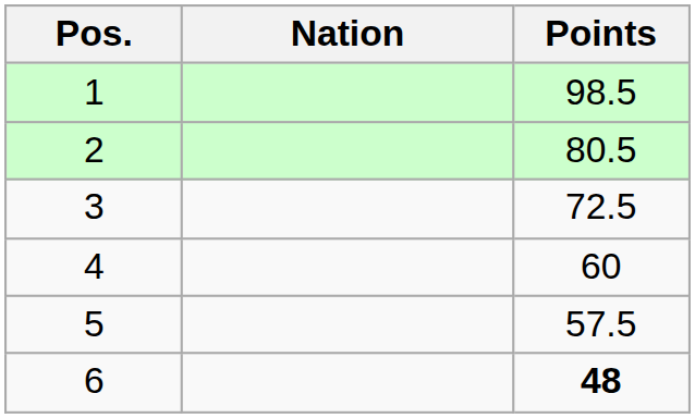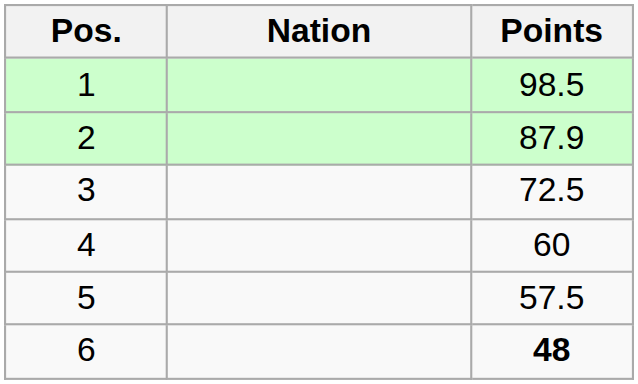2 | Points: 80.5 -> 87.9
